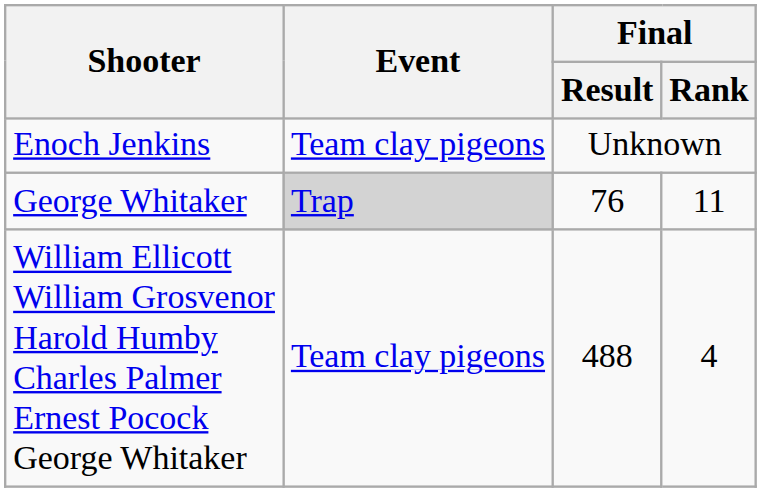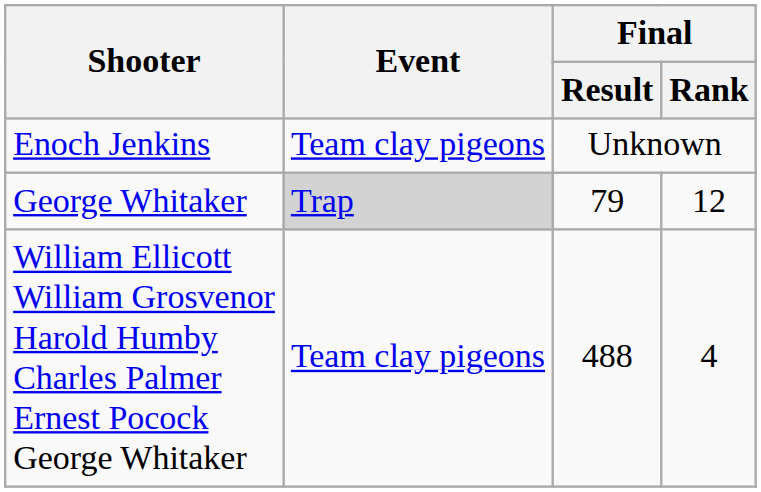George Whitaker | Final / Result: 76 -> 79
George Whitaker | Final / Rank: 11 -> 12
